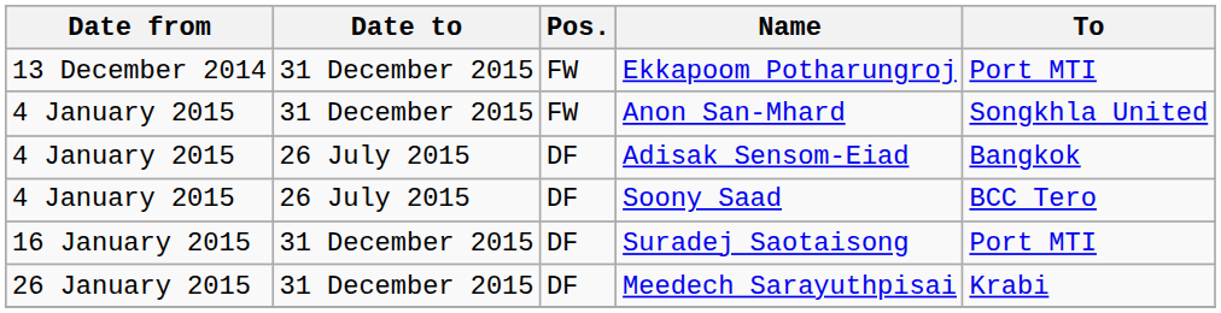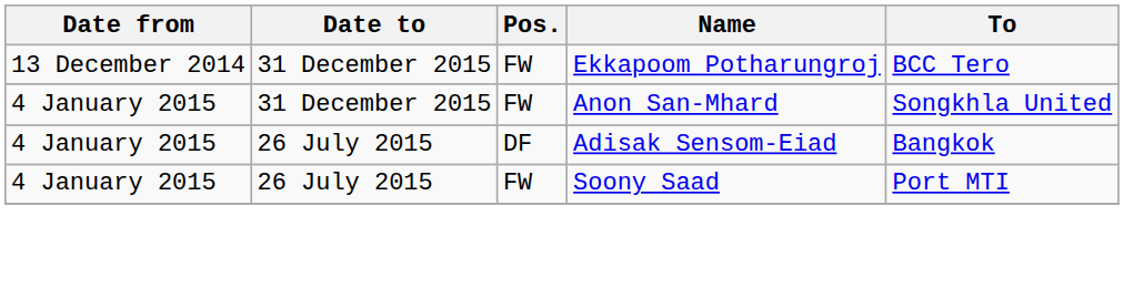Ekkapoom Potharungroj | To: Port MTI -> BCC Tero
Soony Saad | Pos.: DF -> FW
Soony Saad | To: BCC Tero -> Port MTI
- row: 16 January 2015 | 31 December 2015 | DF | Suradej Saotaisong | Port MTI
- row: 26 January 2015 | 31 December 2015 | DF | Meedech Sarayuthpisai | Krabi
